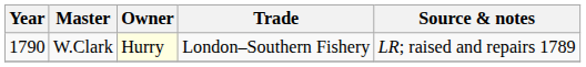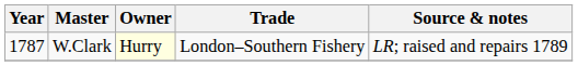W.Clark | Year: 1790 -> 1787
